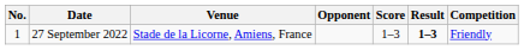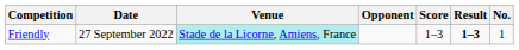columns swapped: No. <-> Competition
27 September 2022 | Venue: no background -> paleturquoise background
